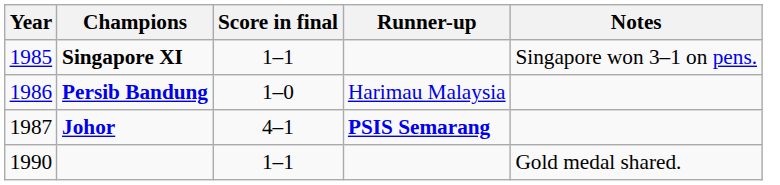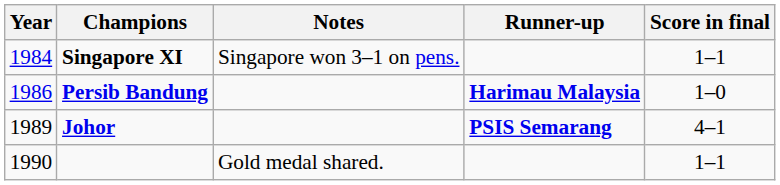columns swapped: Score in final <-> Notes
Singapore XI | Year: 1985 -> 1984
Persib Bandung | Runner-up: normal -> bold
Johor | Year: 1987 -> 1989
